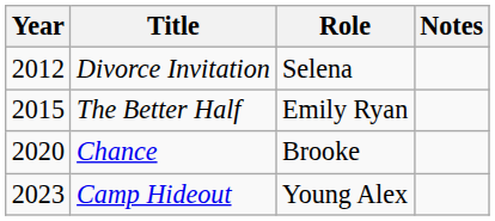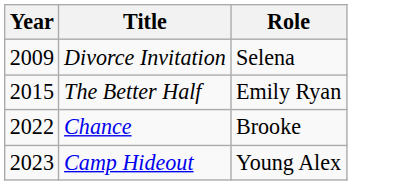- column: Notes
Divorce Invitation | Year: 2012 -> 2009
Chance | Year: 2020 -> 2022
